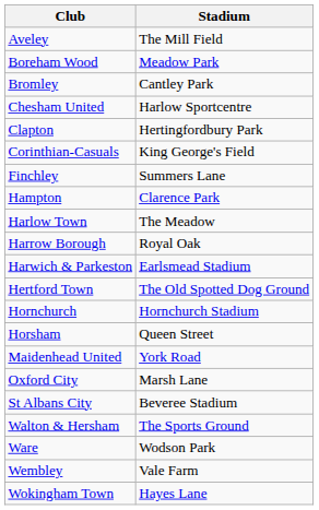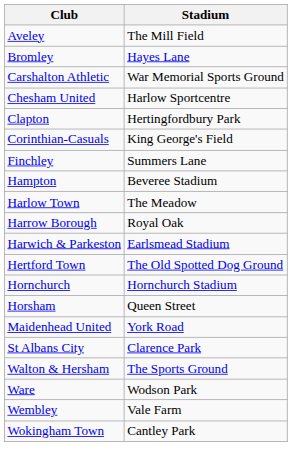- row: Boreham Wood | Meadow Park
Bromley | Stadium: Cantley Park -> Hayes Lane
+ row: Carshalton Athletic | War Memorial Sports Ground
Hampton | Stadium: Clarence Park -> Beveree Stadium
- row: Oxford City | Marsh Lane
St Albans City | Stadium: Beveree Stadium -> Clarence Park
Wokingham Town | Stadium: Hayes Lane -> Cantley Park
